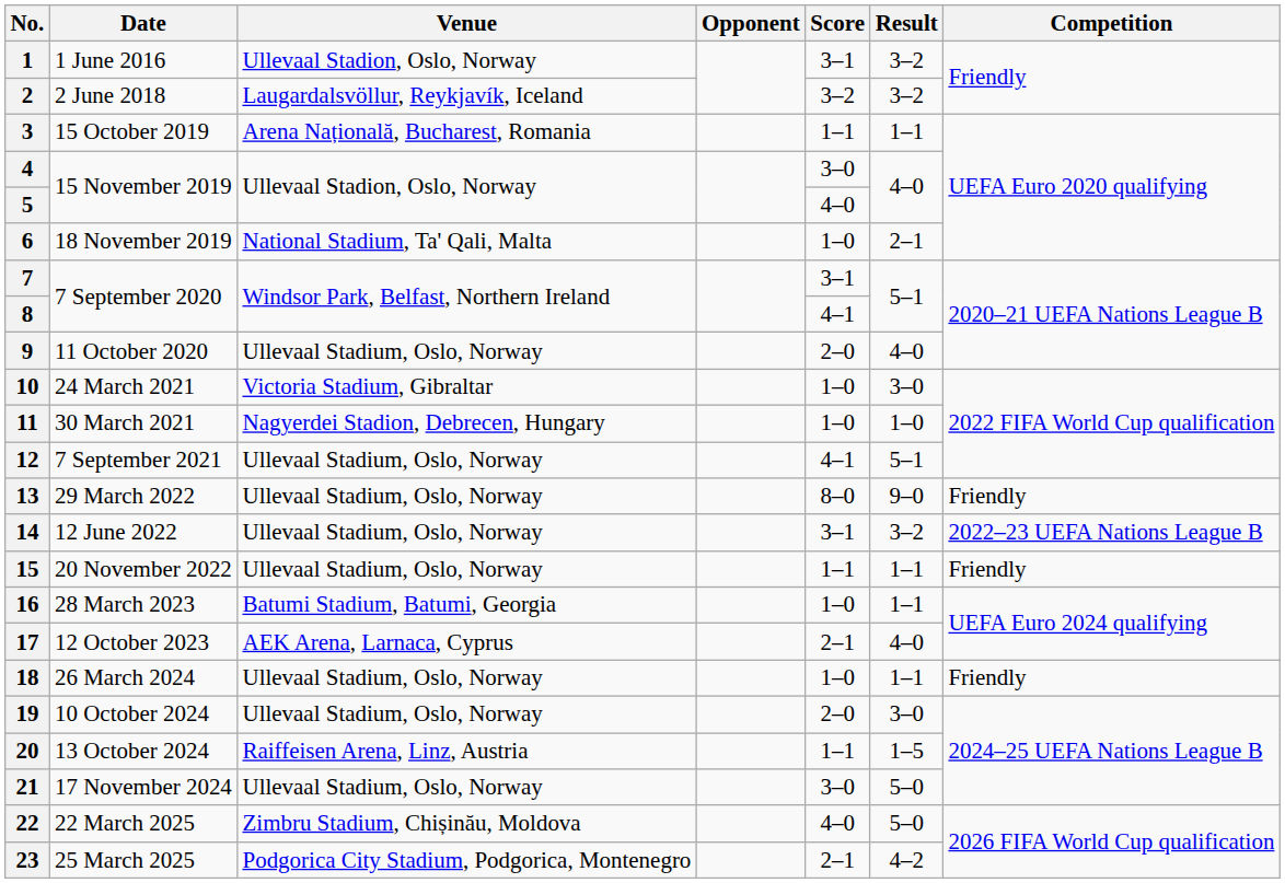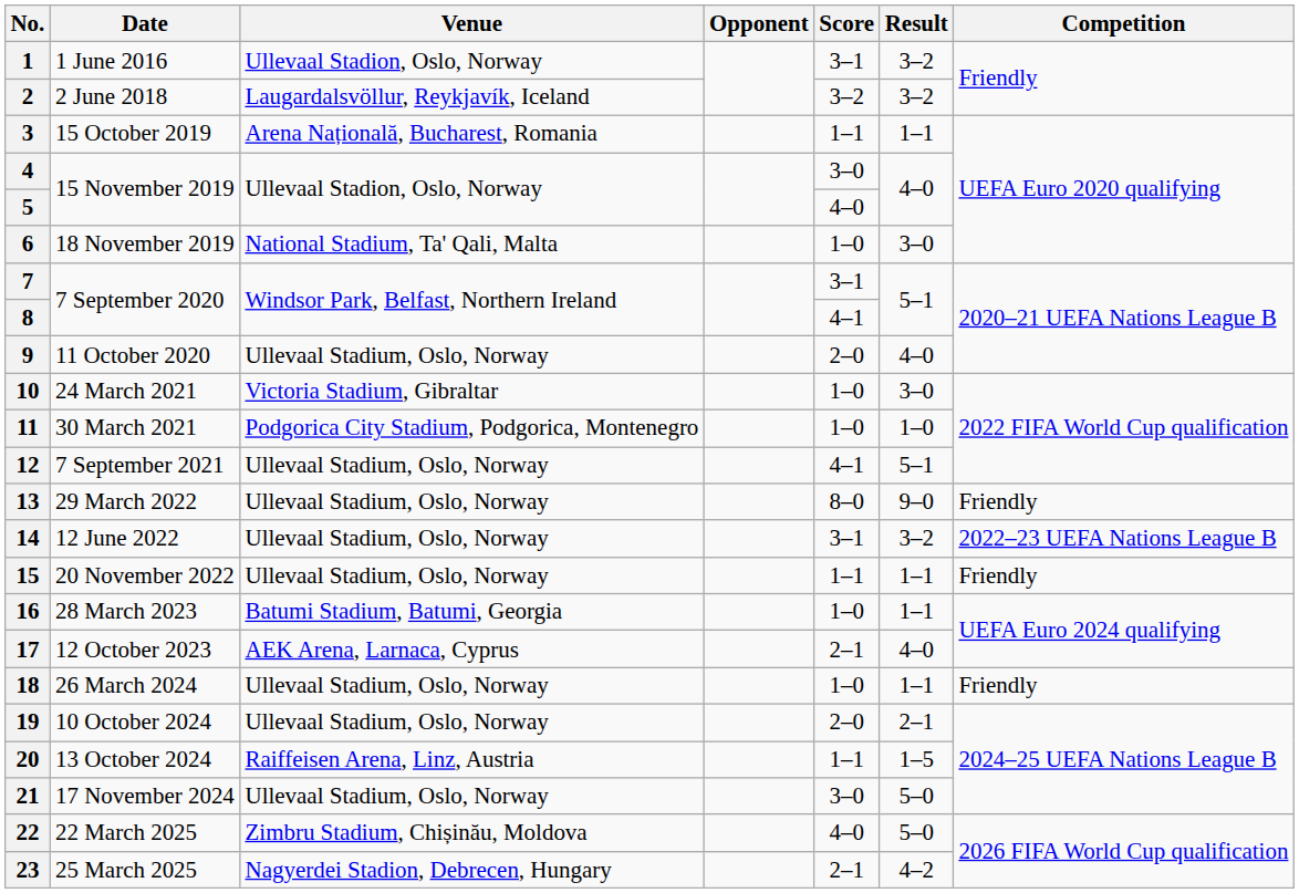6 | Result: 2–1 -> 3–0
11 | Venue: Nagyerdei Stadion, Debrecen, Hungary -> Podgorica City Stadium, Podgorica, Montenegro
19 | Result: 3–0 -> 2–1
23 | Venue: Podgorica City Stadium, Podgorica, Montenegro -> Nagyerdei Stadion, Debrecen, Hungary
